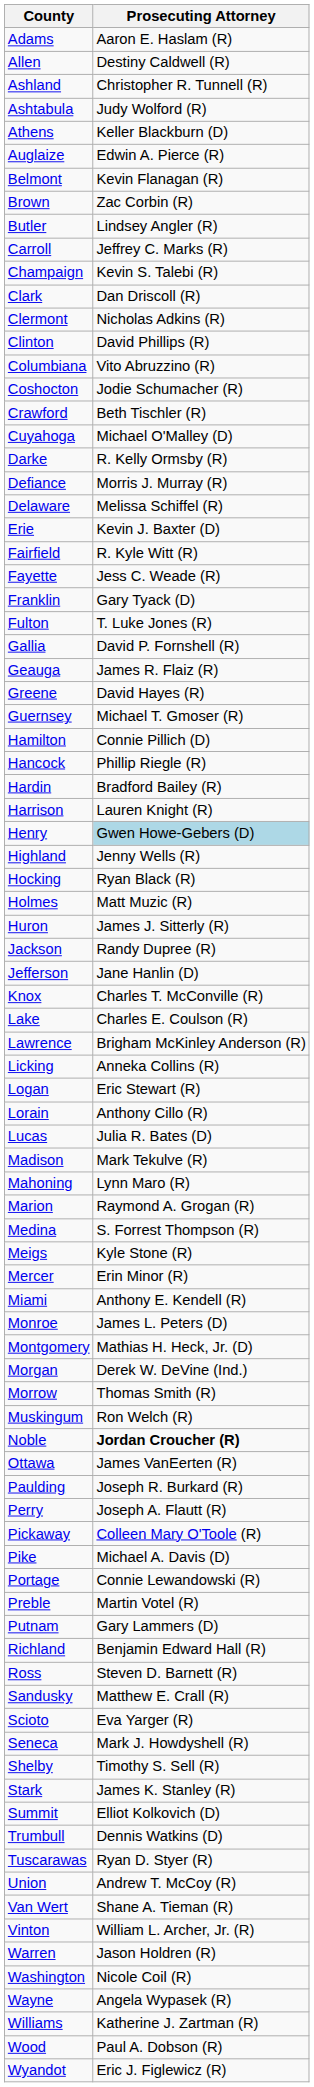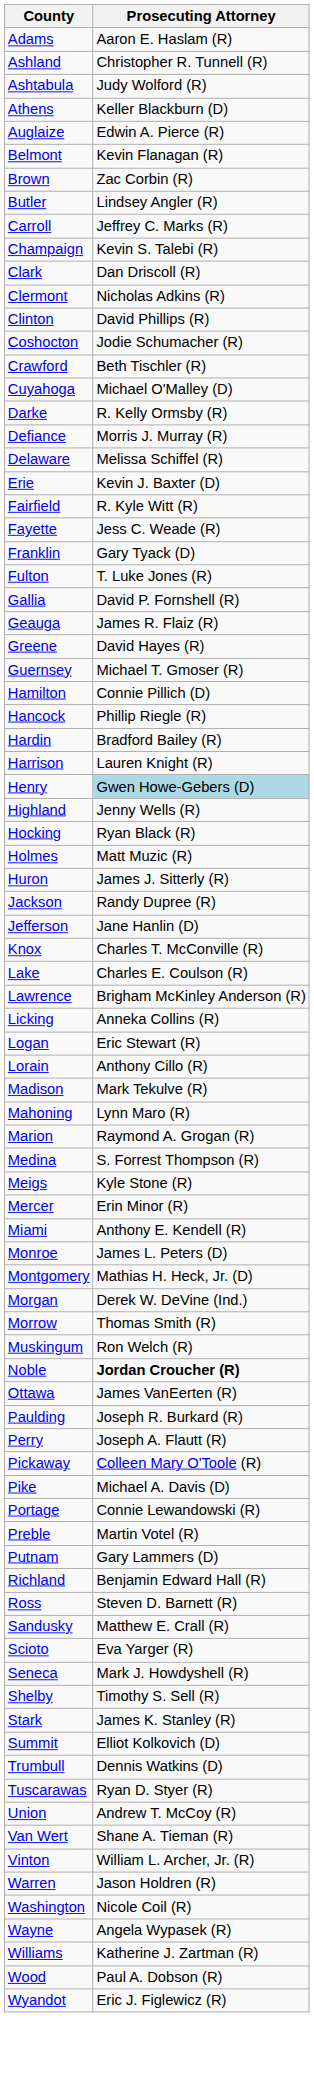- row: Allen | Destiny Caldwell (R)
- row: Columbiana | Vito Abruzzino (R)
- row: Lucas | Julia R. Bates (D)
